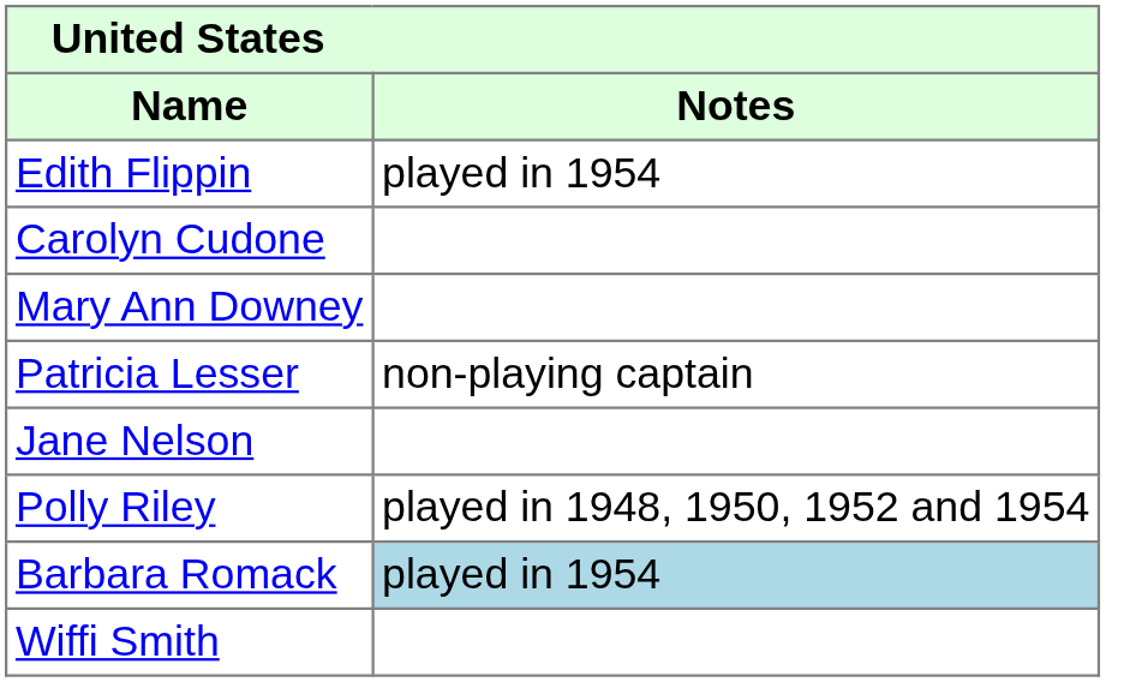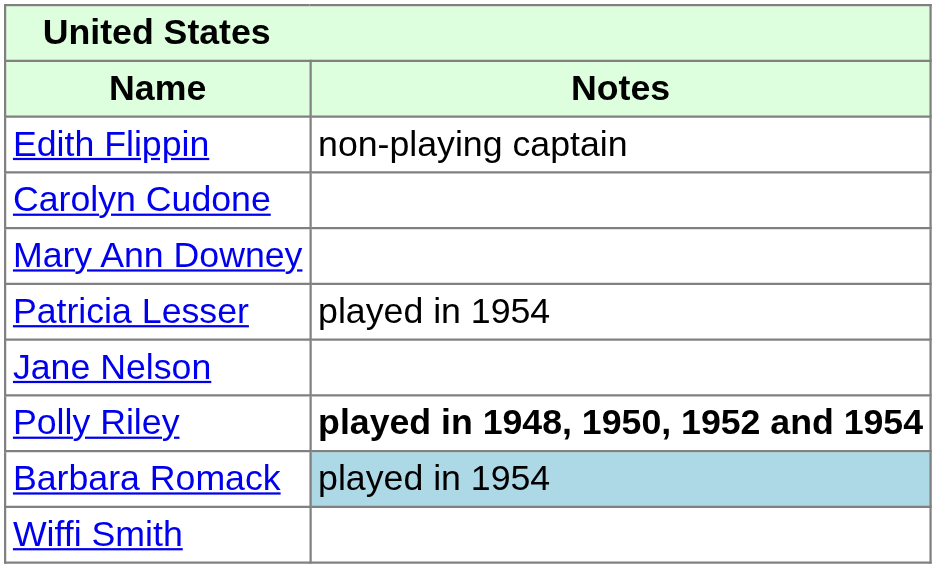Edith Flippin | Notes: played in 1954 -> non-playing captain
Patricia Lesser | Notes: non-playing captain -> played in 1954
Polly Riley | Notes: normal -> bold
